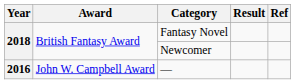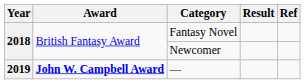— | Year: 2016 -> 2019
— | Award: normal -> bold
